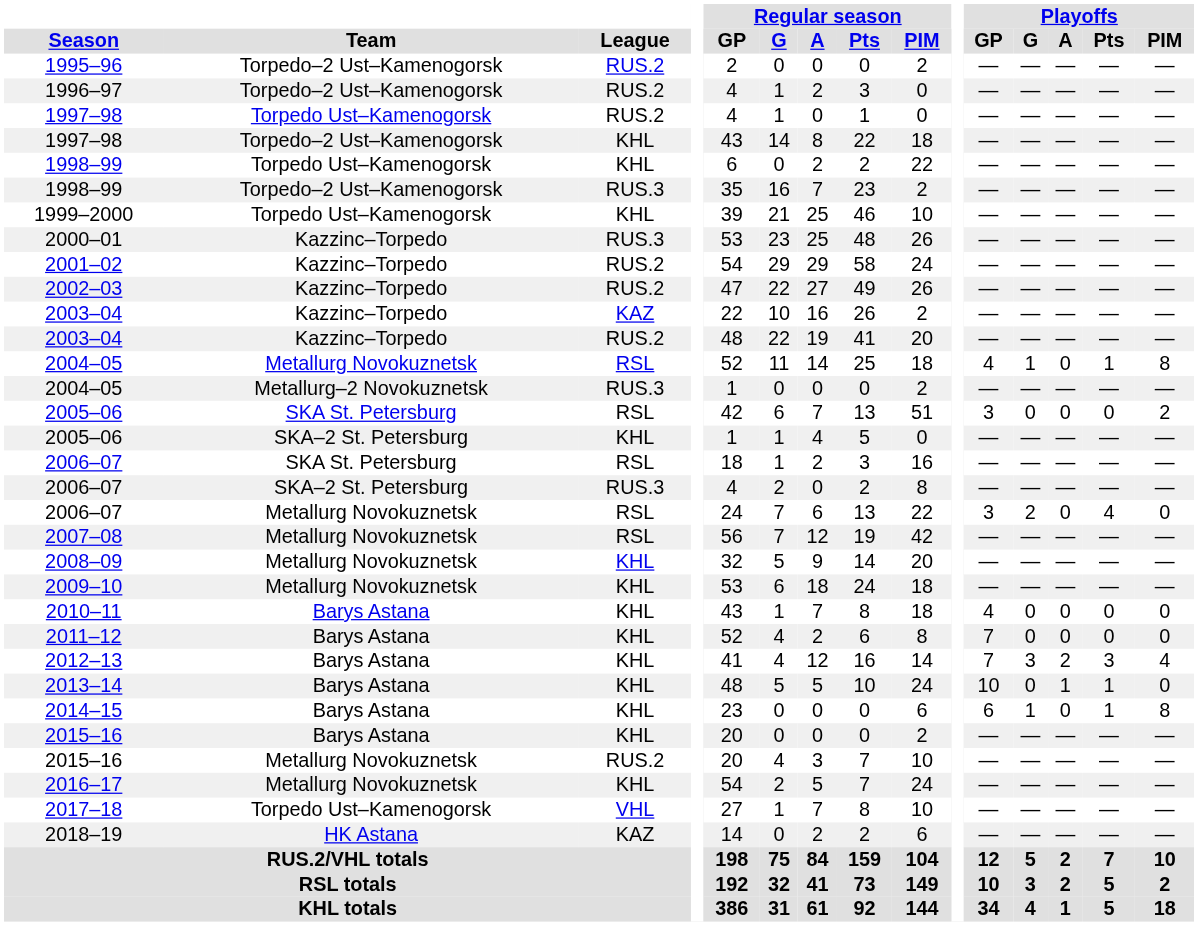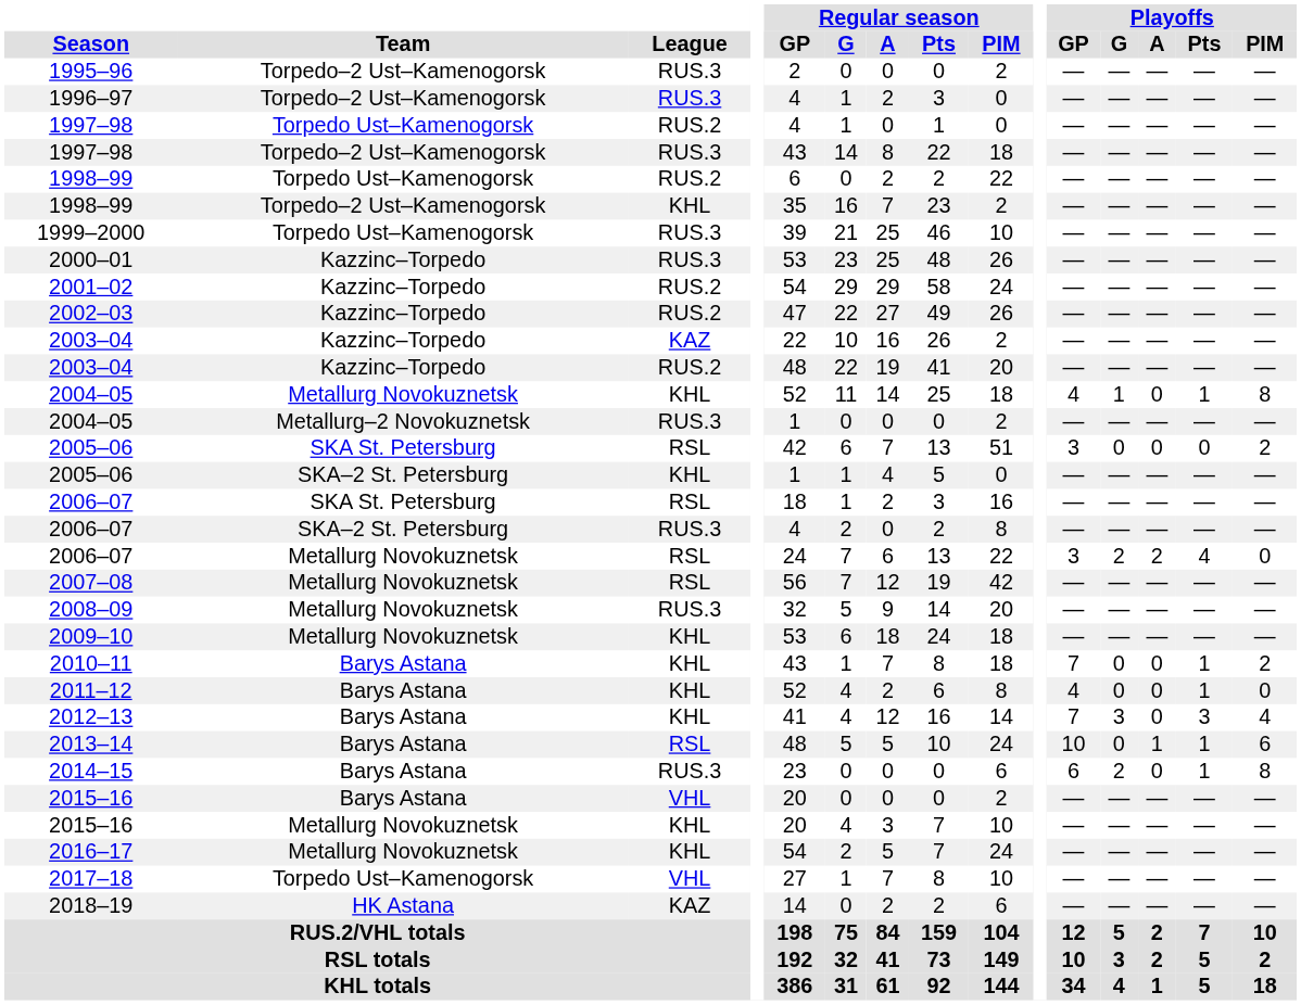1995–96 | League: RUS.2 -> RUS.3
1996–97 | League: RUS.2 -> RUS.3
1997–98 / Torpedo–2 Ust–Kamenogorsk | League: KHL -> RUS.3
1998–99 / Torpedo Ust–Kamenogorsk | League: KHL -> RUS.2
1998–99 / Torpedo–2 Ust–Kamenogorsk | League: RUS.3 -> KHL
1999–2000 | League: KHL -> RUS.3
2004–05 / Metallurg Novokuznetsk | League: RSL -> KHL
2006–07 / Metallurg Novokuznetsk | Playoffs / A: 0 -> 2
2008–09 | League: KHL -> RUS.3
2010–11 | Playoffs / GP: 4 -> 7
2010–11 | Playoffs / Pts: 0 -> 1
2010–11 | Playoffs / PIM: 0 -> 2
2011–12 | Playoffs / GP: 7 -> 4
2011–12 | Playoffs / Pts: 0 -> 1
2012–13 | Playoffs / A: 2 -> 0
2013–14 | League: KHL -> RSL
2013–14 | Playoffs / PIM: 0 -> 6
2014–15 | League: KHL -> RUS.3
2014–15 | Playoffs / G: 1 -> 2
2015–16 / Barys Astana | League: KHL -> VHL
2015–16 / Metallurg Novokuznetsk | League: RUS.2 -> KHL
